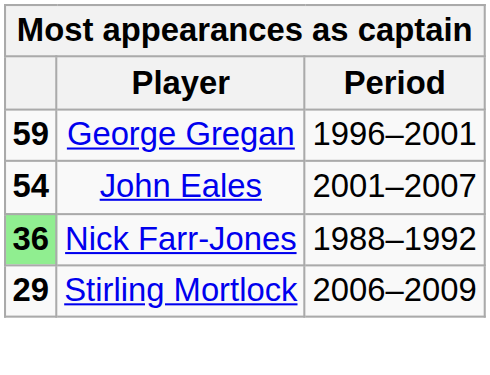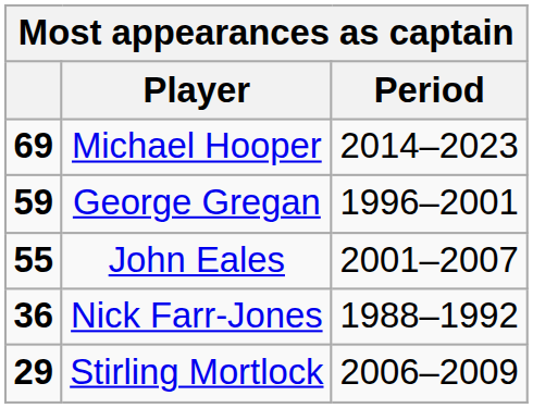+ row: 69 | Michael Hooper | 2014–2023
John Eales | column 1: 54 -> 55
Nick Farr-Jones | column 1: lightgreen background -> no background
